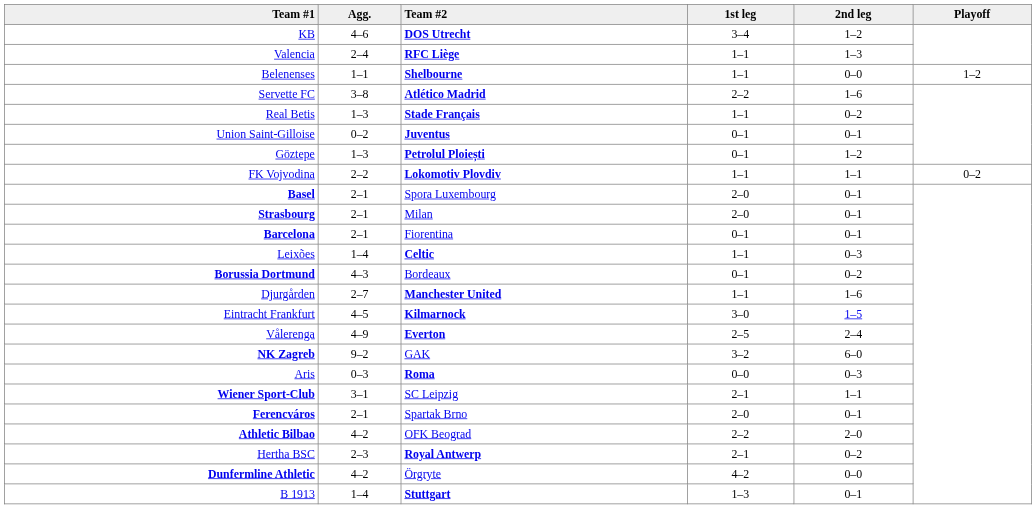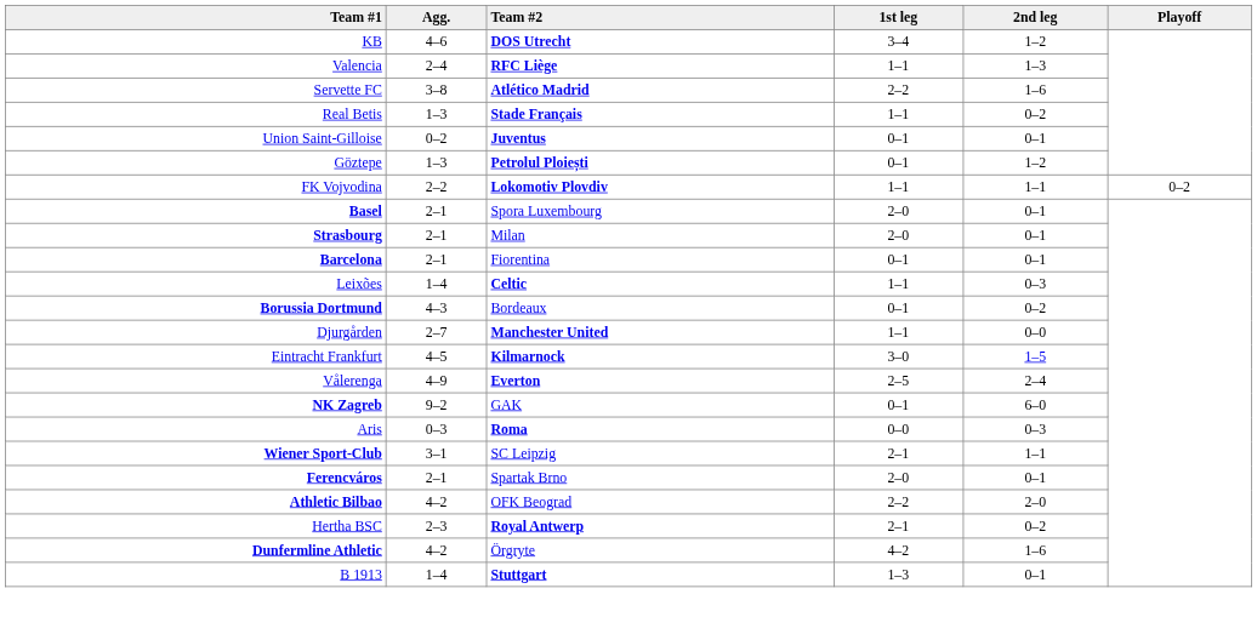- row: Belenenses | 1–1 | Shelbourne | 1–1 | 0–0 | 1–2
Djurgården | 2nd leg: 1–6 -> 0–0
NK Zagreb | 1st leg: 3–2 -> 0–1
Dunfermline Athletic | 2nd leg: 0–0 -> 1–6
